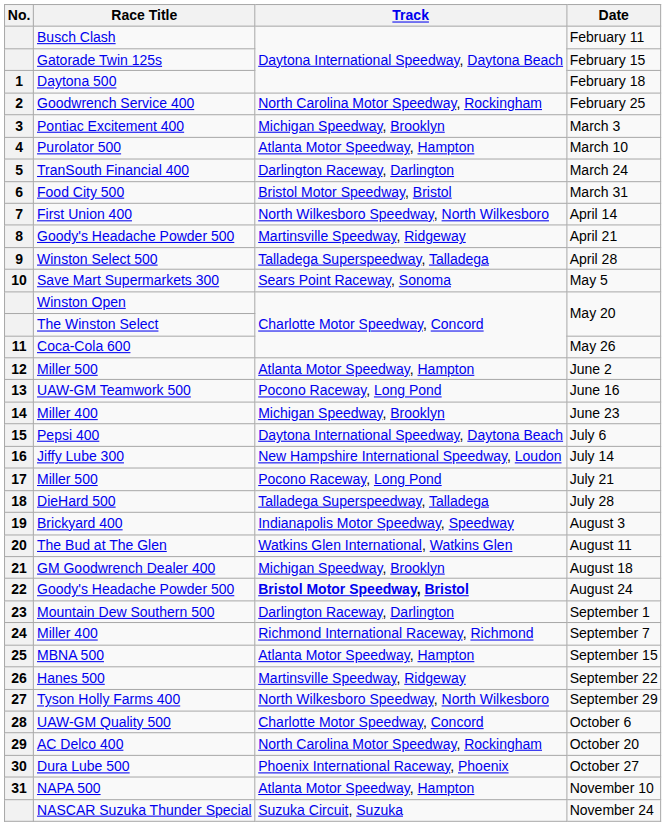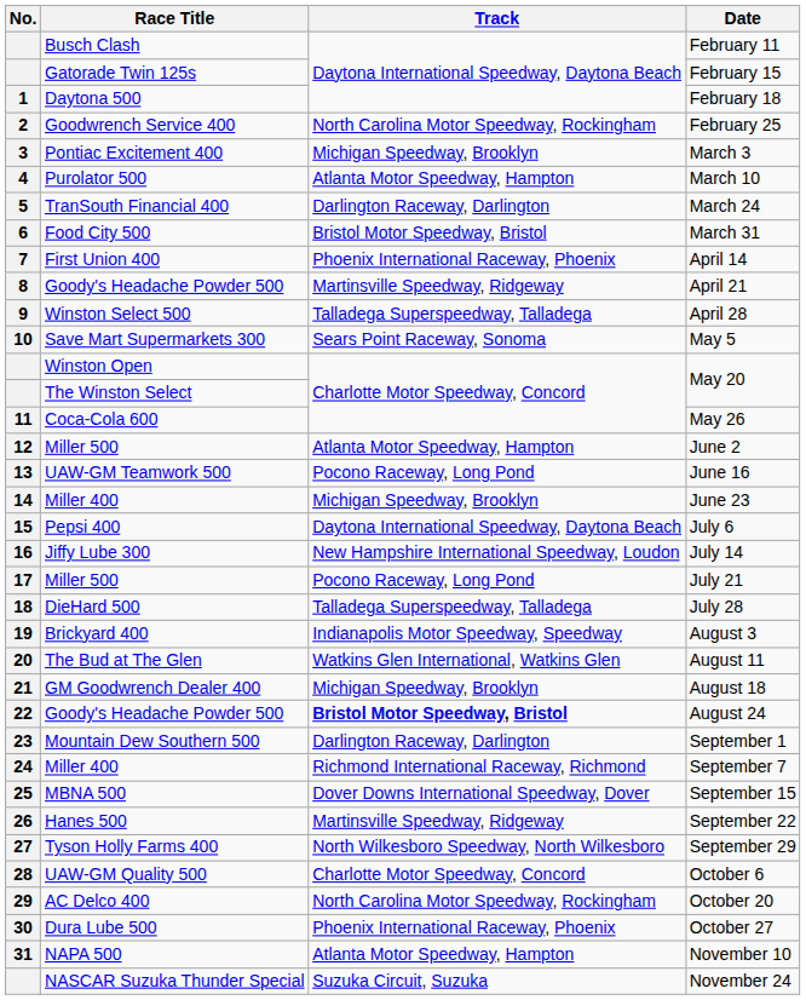April 14 | Track: North Wilkesboro Speedway, North Wilkesboro -> Phoenix International Raceway, Phoenix
September 15 | Track: Atlanta Motor Speedway, Hampton -> Dover Downs International Speedway, Dover
